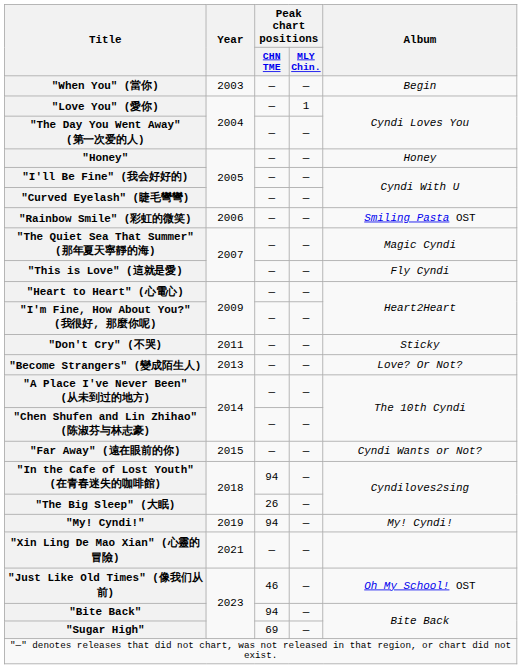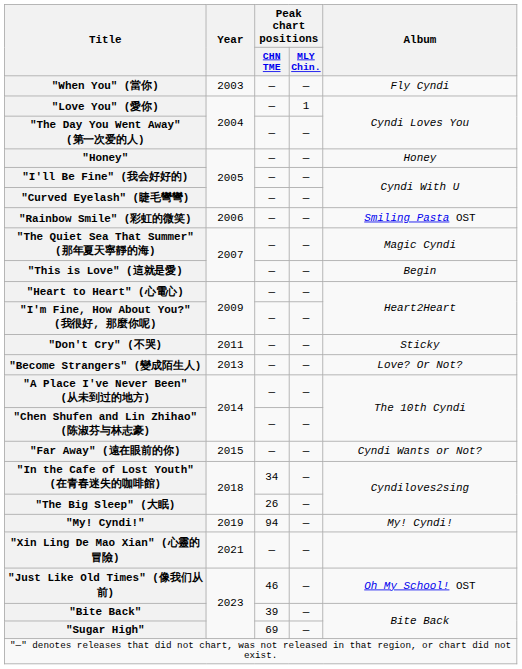"When You" (當你) | Album: Begin -> Fly Cyndi
"This is Love" (這就是愛) | Album: Fly Cyndi -> Begin
"In the Cafe of Lost Youth" (在青春迷失的咖啡館) | Peak chart positions / CHN TME: 94 -> 34
"Bite Back" | Peak chart positions / CHN TME: 94 -> 39
